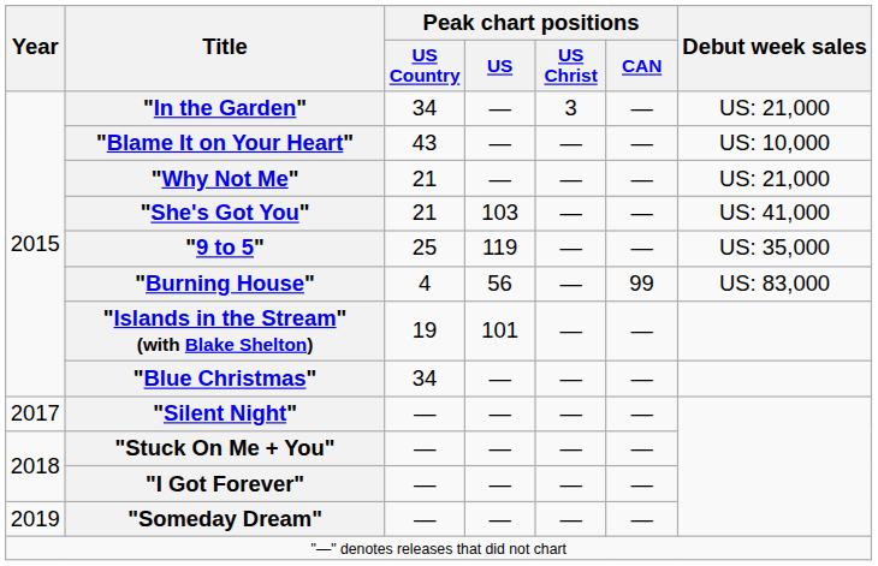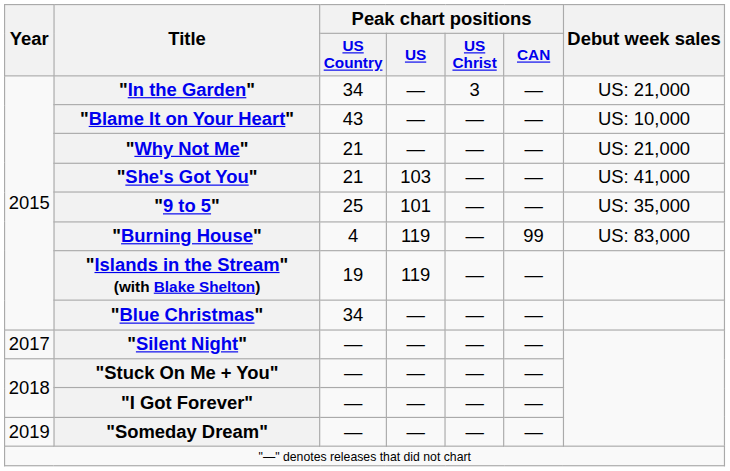"9 to 5" | Peak chart positions / US: 119 -> 101
"Burning House" | Peak chart positions / US: 56 -> 119
"Islands in the Stream" (with Blake Shelton) | Peak chart positions / US: 101 -> 119
